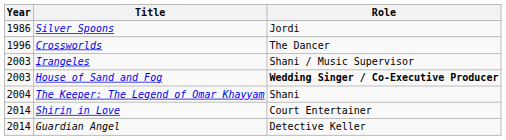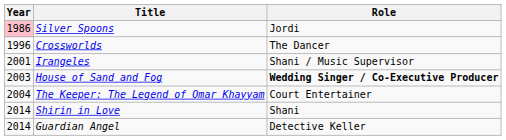Silver Spoons | Year: no background -> pink background
Irangeles | Year: 2003 -> 2001
The Keeper: The Legend of Omar Khayyam | Role: Shani -> Court Entertainer
Shirin in Love | Role: Court Entertainer -> Shani
